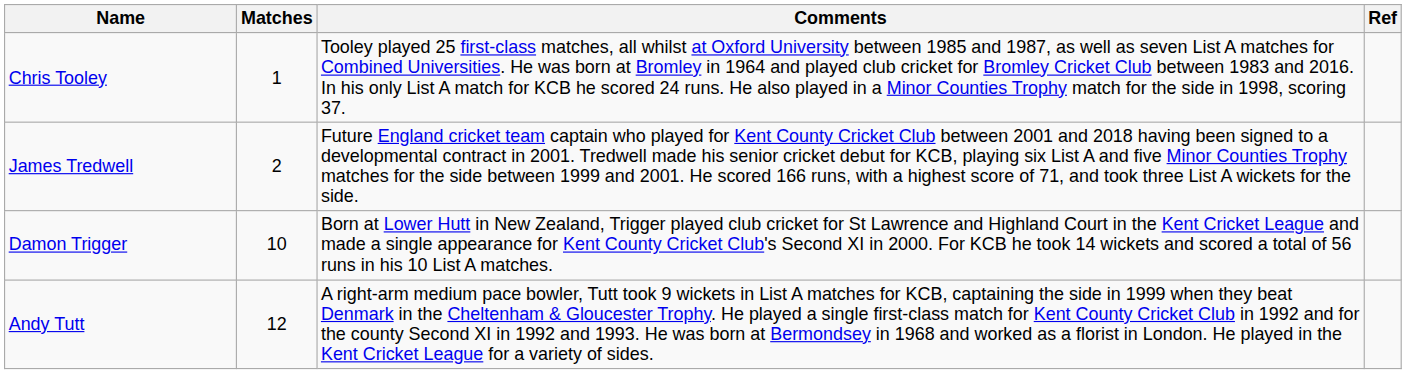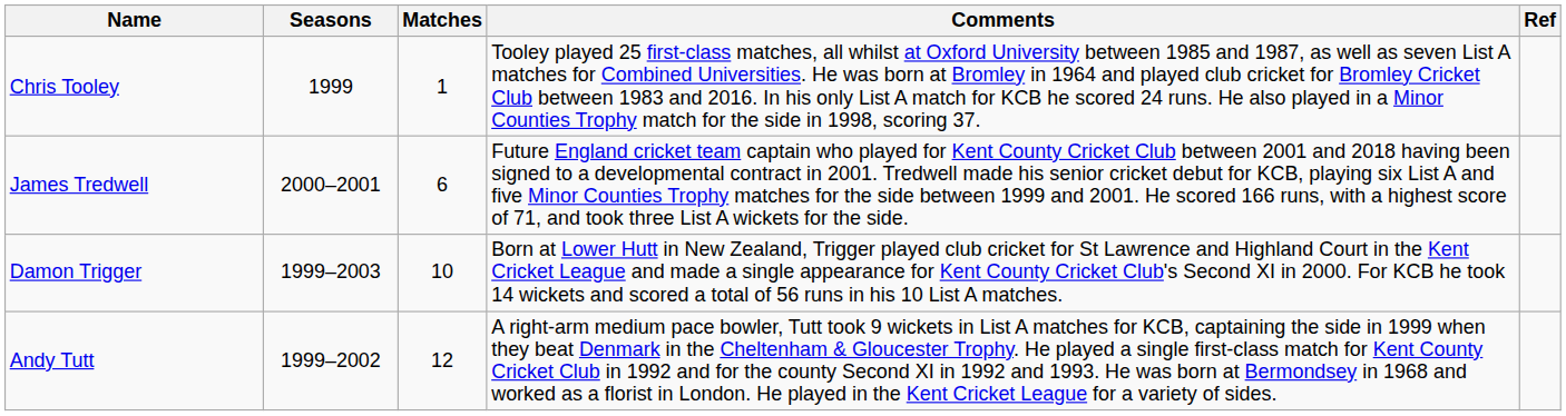+ column: Seasons | 1999 | 2000–2001 | 1999–2003 | 1999–2002
James Tredwell | Matches: 2 -> 6
